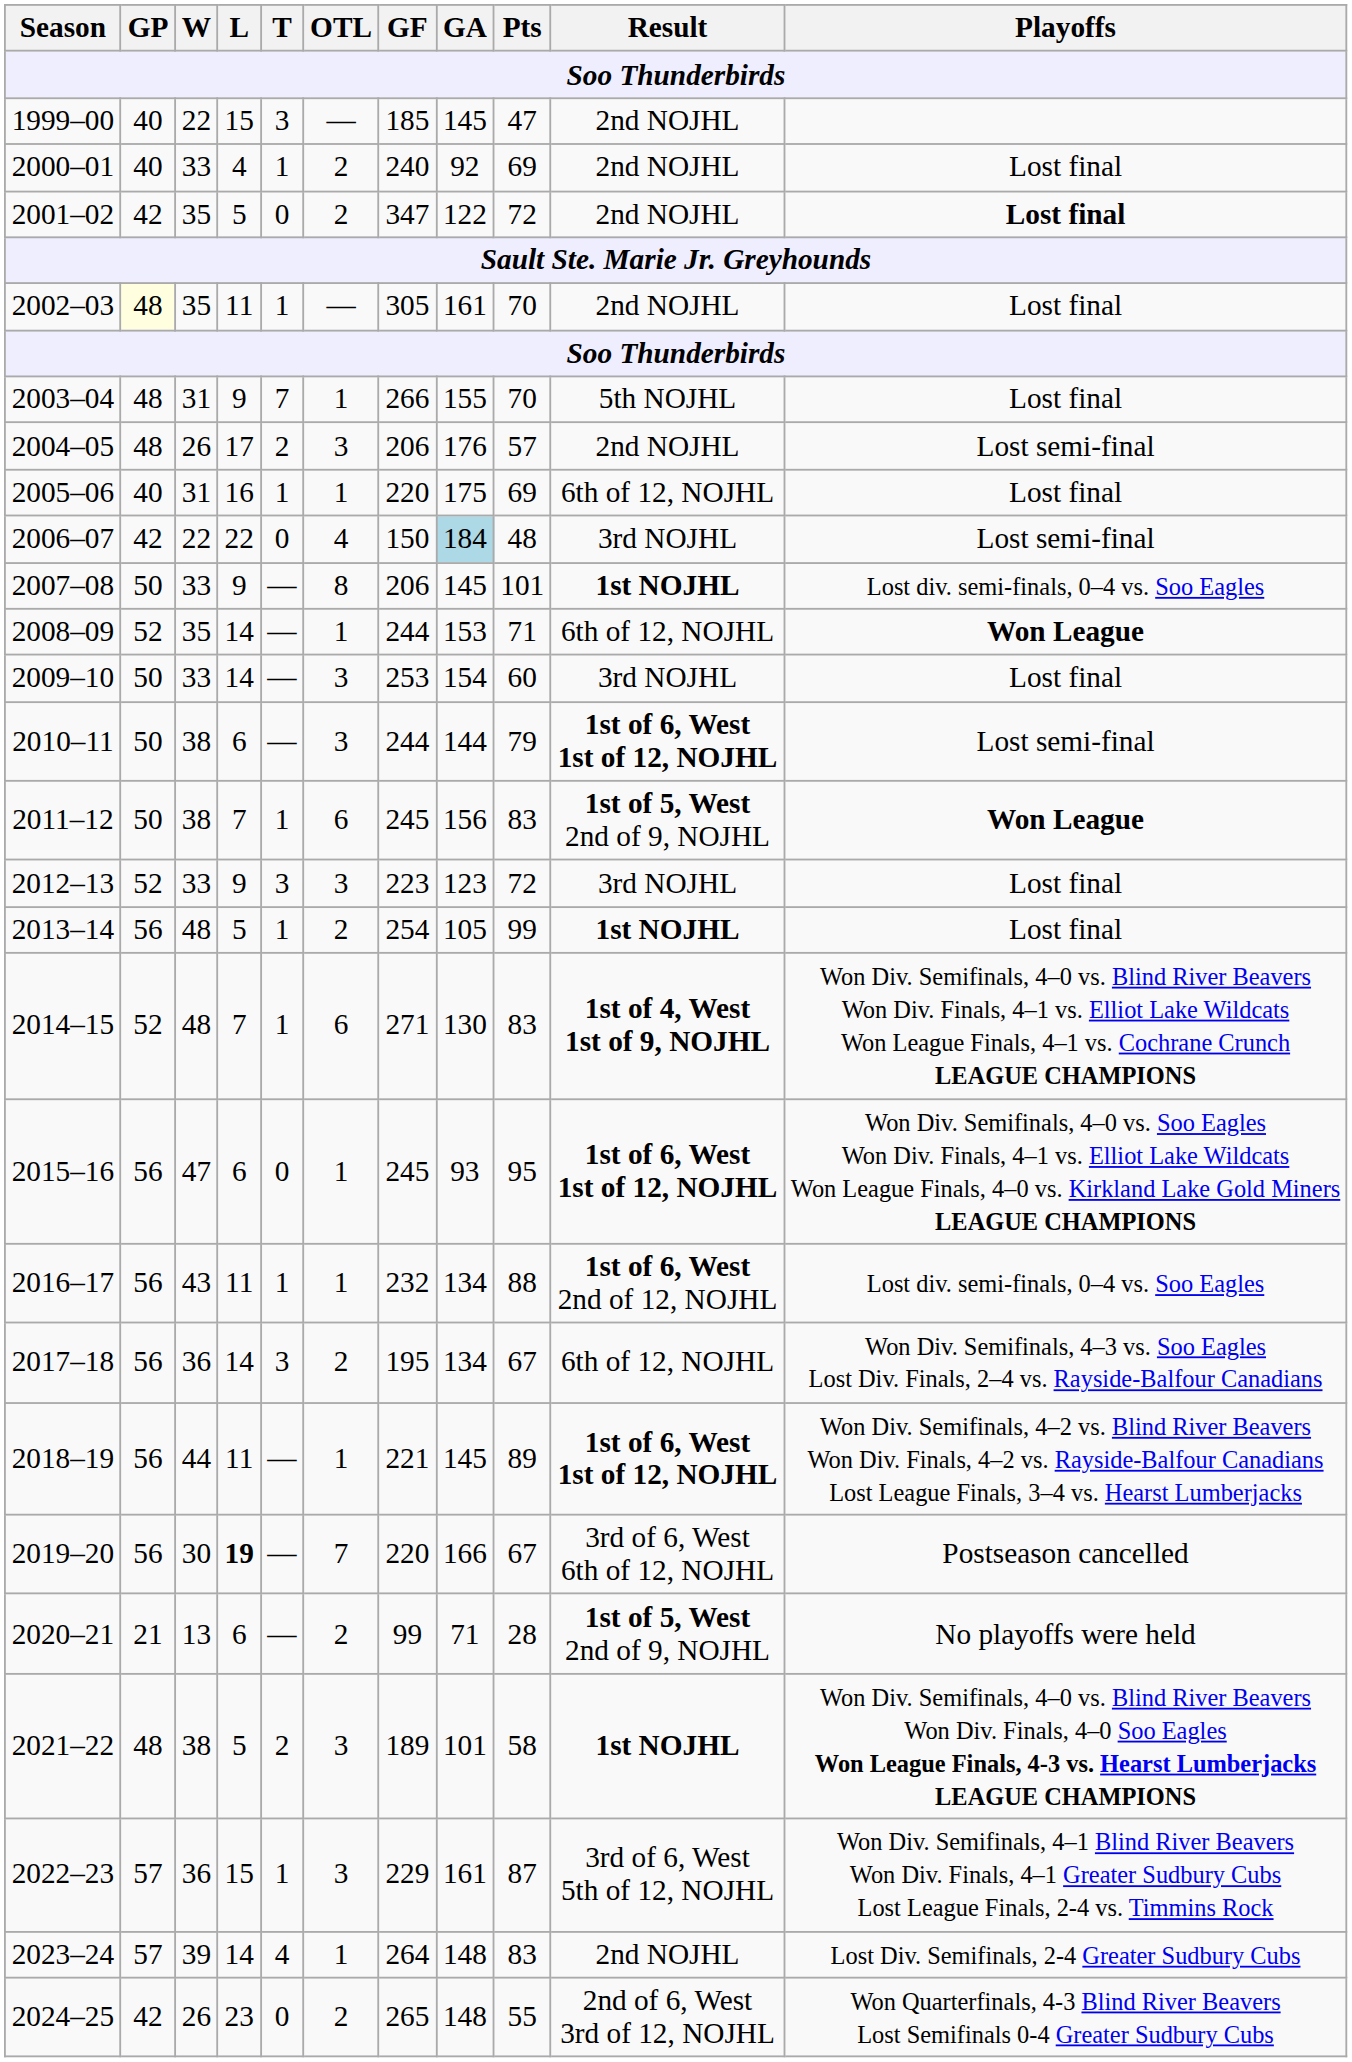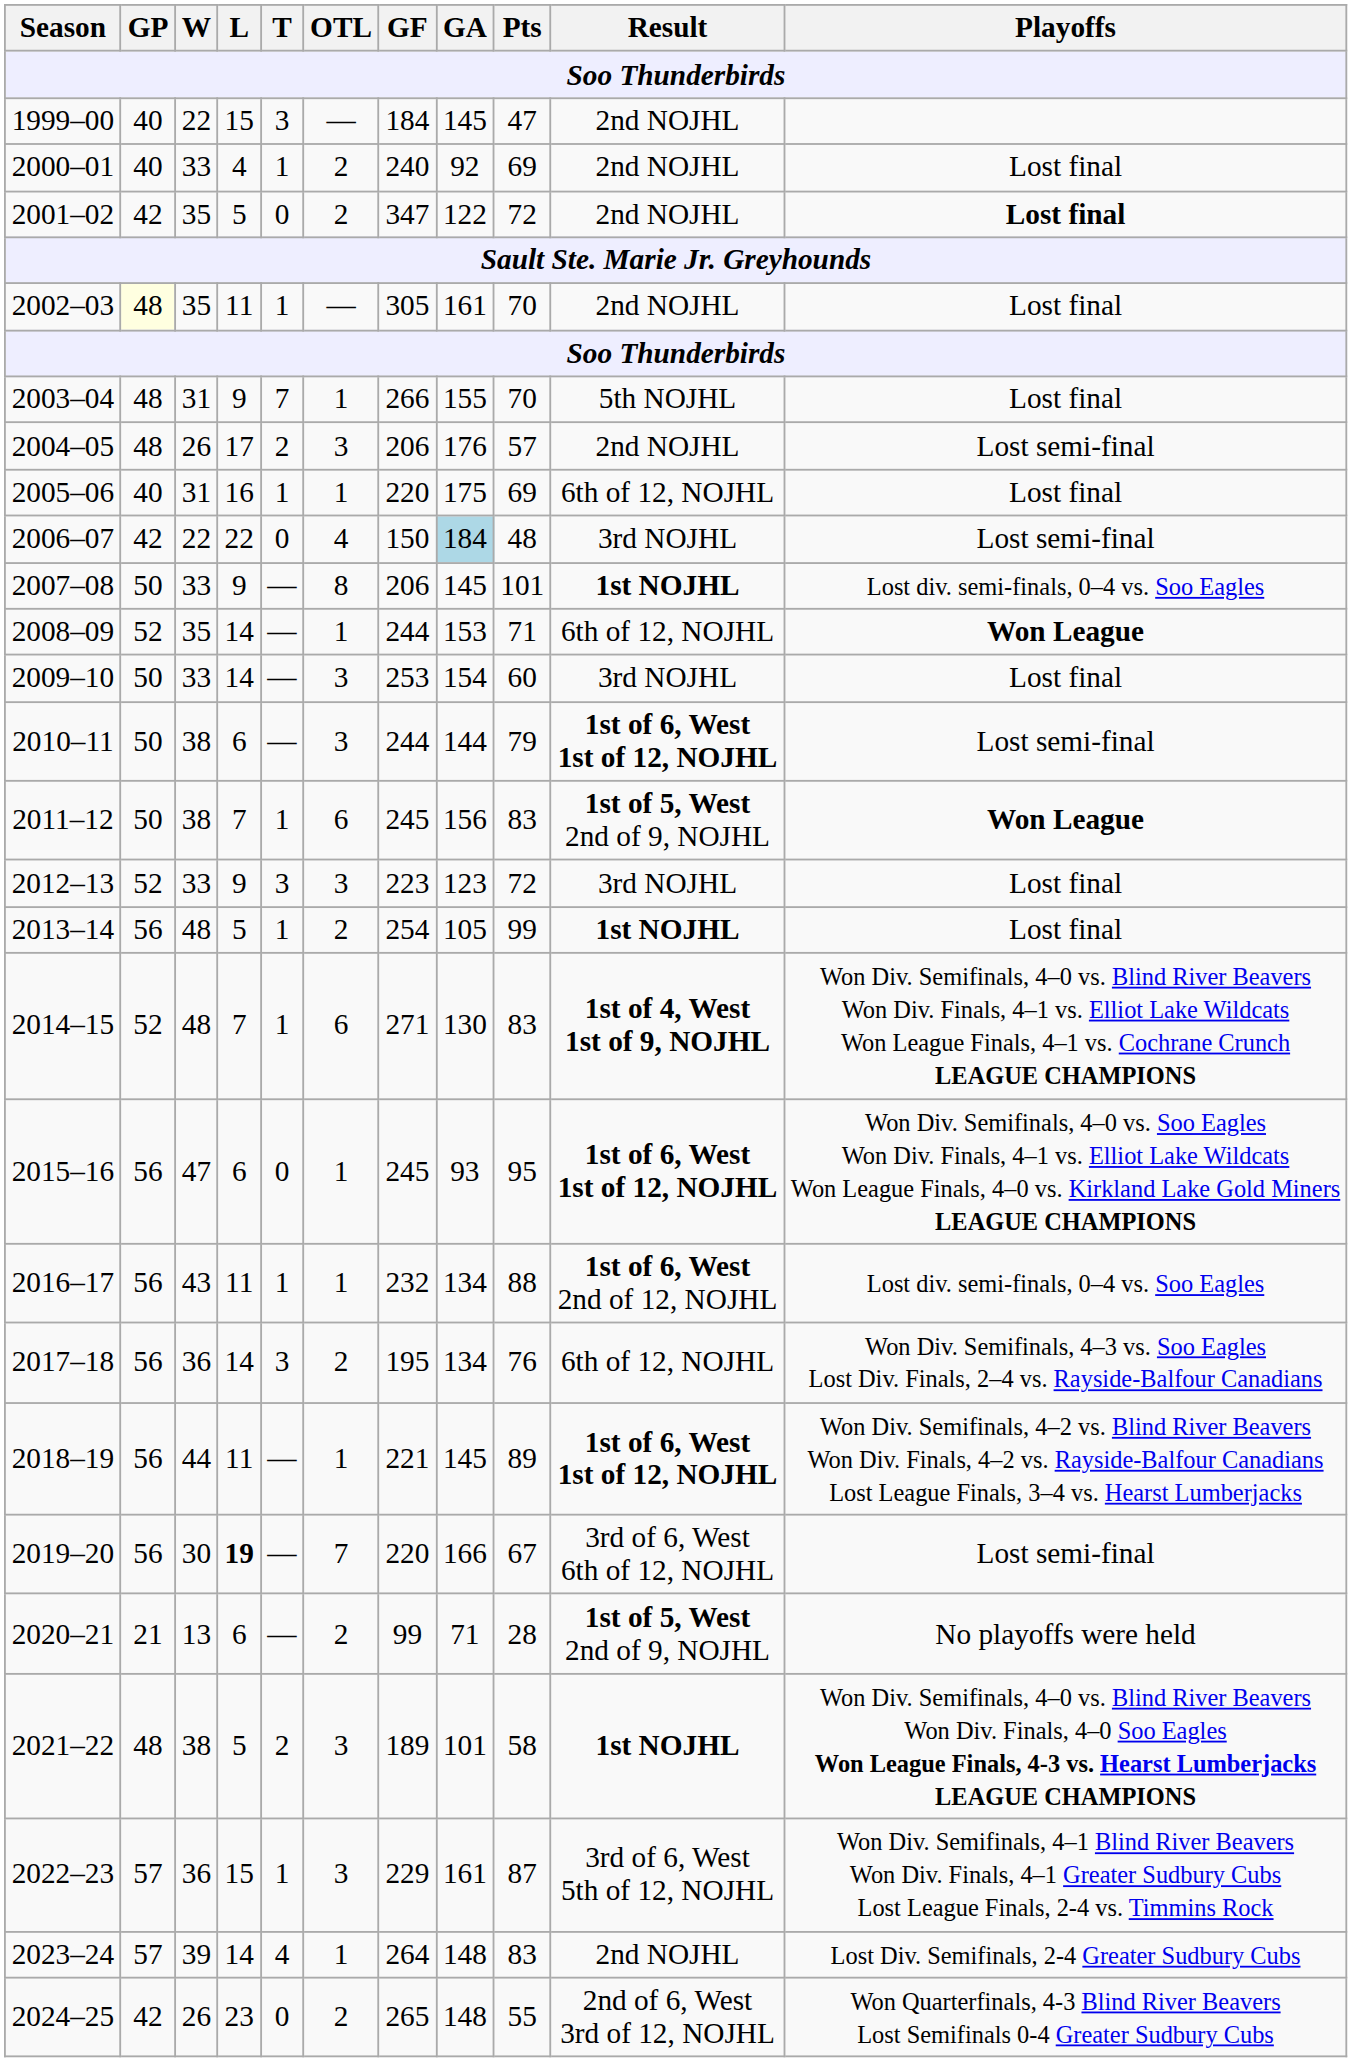1999–00 | GF: 185 -> 184
2017–18 | Pts: 67 -> 76
2019–20 | Playoffs: Postseason cancelled -> Lost semi-final
